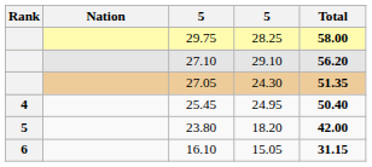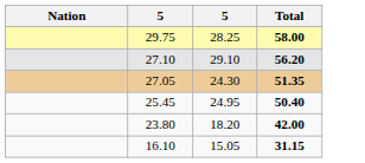- column: Rank | 4 | 5 | 6
